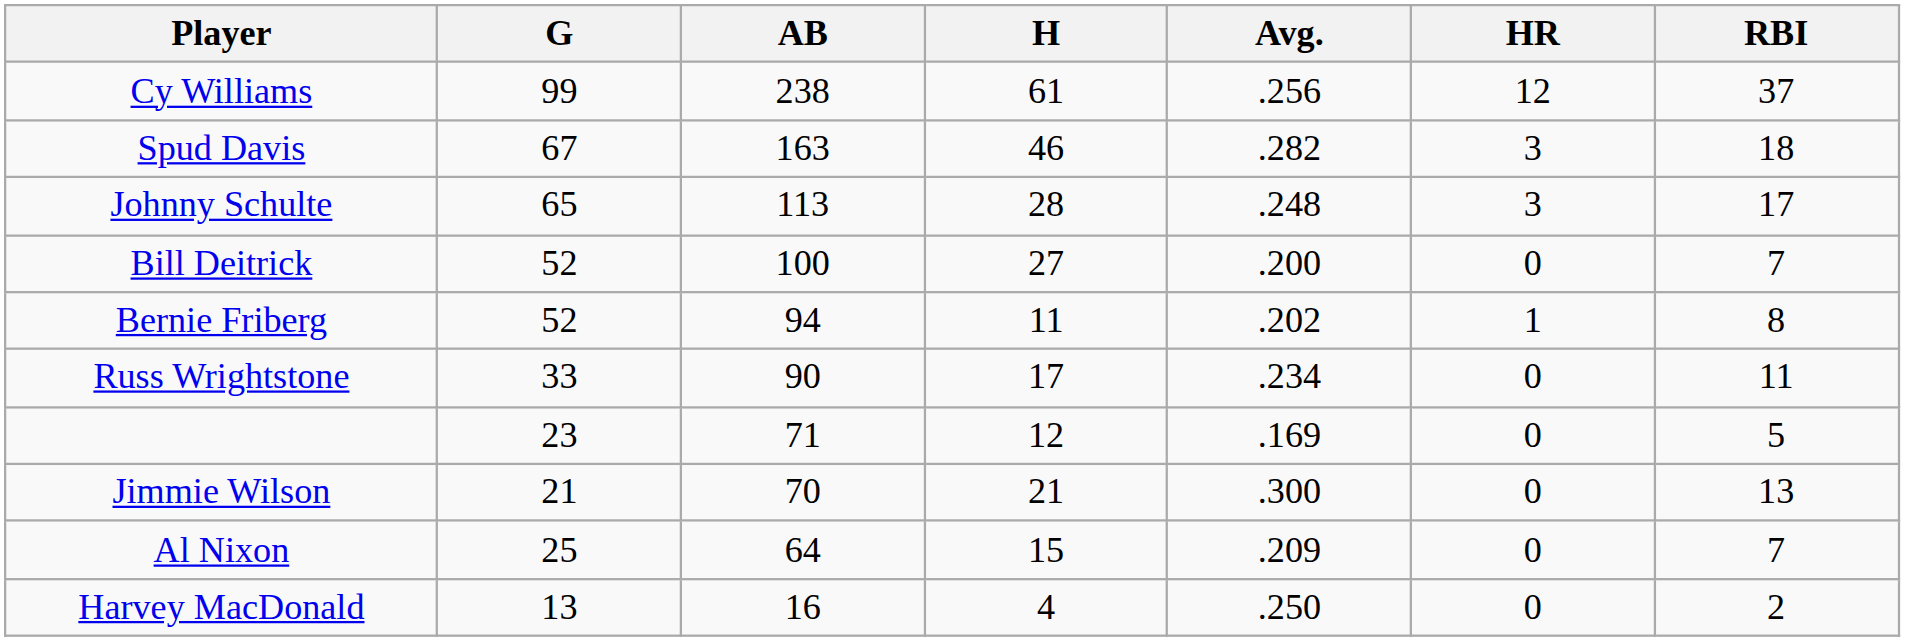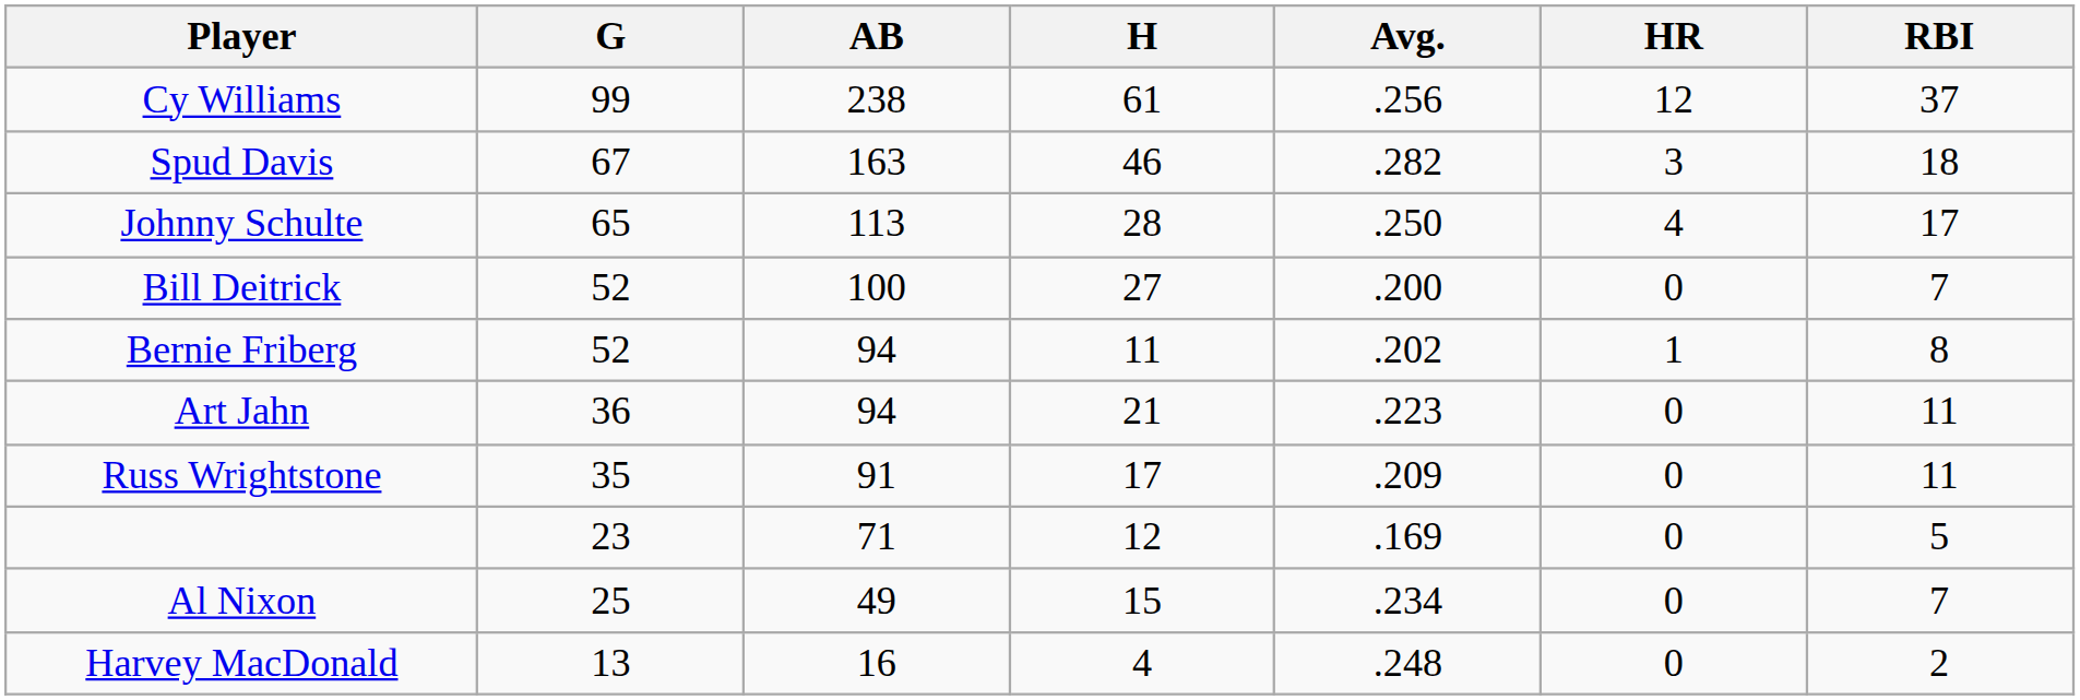Johnny Schulte | Avg.: .248 -> .250
Johnny Schulte | HR: 3 -> 4
+ row: Art Jahn | 36 | 94 | 21 | .223 | 0 | 11
Russ Wrightstone | G: 33 -> 35
Russ Wrightstone | AB: 90 -> 91
Russ Wrightstone | Avg.: .234 -> .209
- row: Jimmie Wilson | 21 | 70 | 21 | .300 | 0 | 13
Al Nixon | AB: 64 -> 49
Al Nixon | Avg.: .209 -> .234
Harvey MacDonald | Avg.: .250 -> .248
